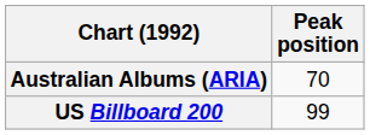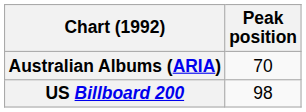US Billboard 200 | Peak position: 99 -> 98
